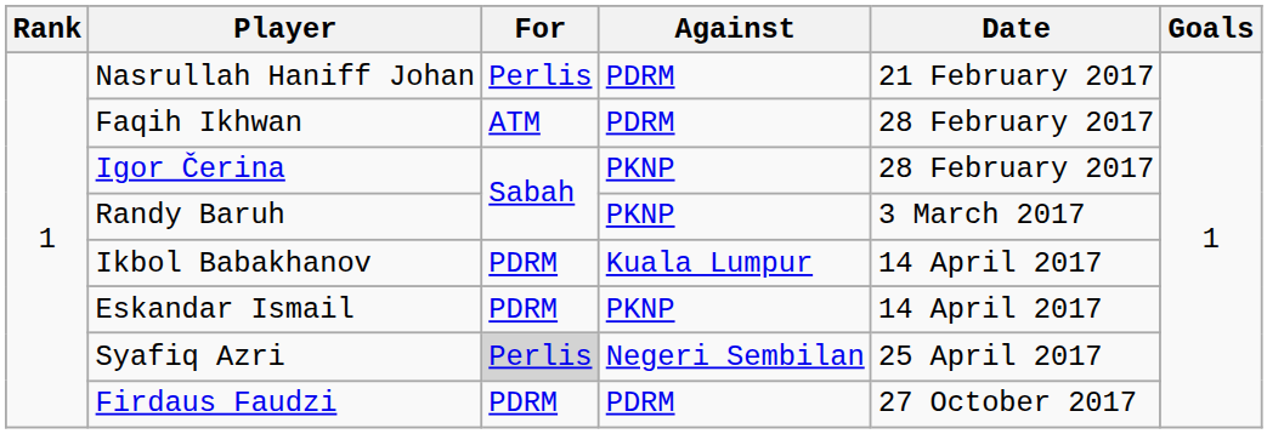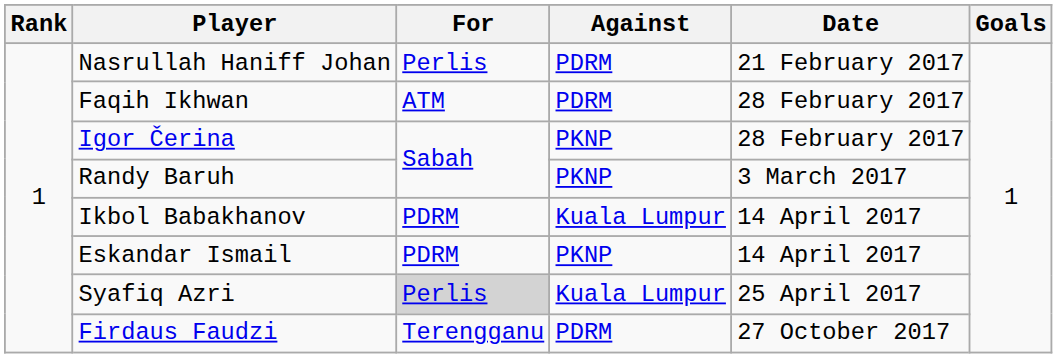Syafiq Azri | Against: Negeri Sembilan -> Kuala Lumpur
Firdaus Faudzi | For: PDRM -> Terengganu
